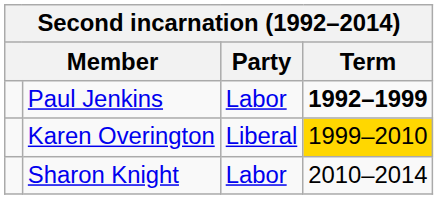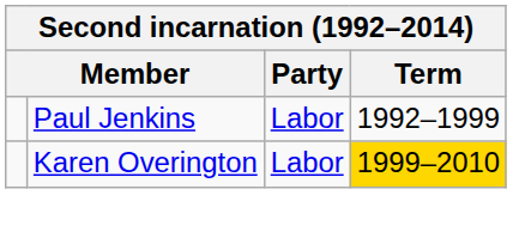Paul Jenkins | Term: bold -> normal
Karen Overington | Party: Liberal -> Labor
- row: Sharon Knight | Labor | 2010–2014
